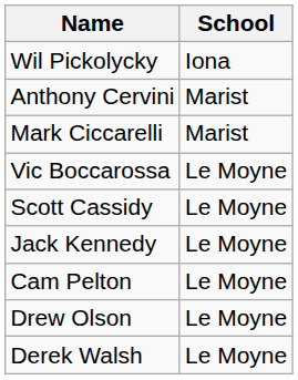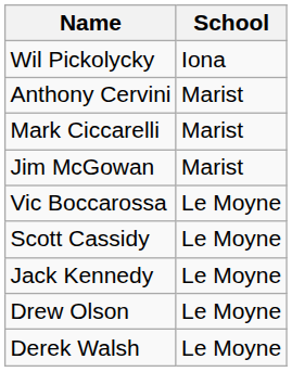+ row: Jim McGowan | Marist
- row: Cam Pelton | Le Moyne
